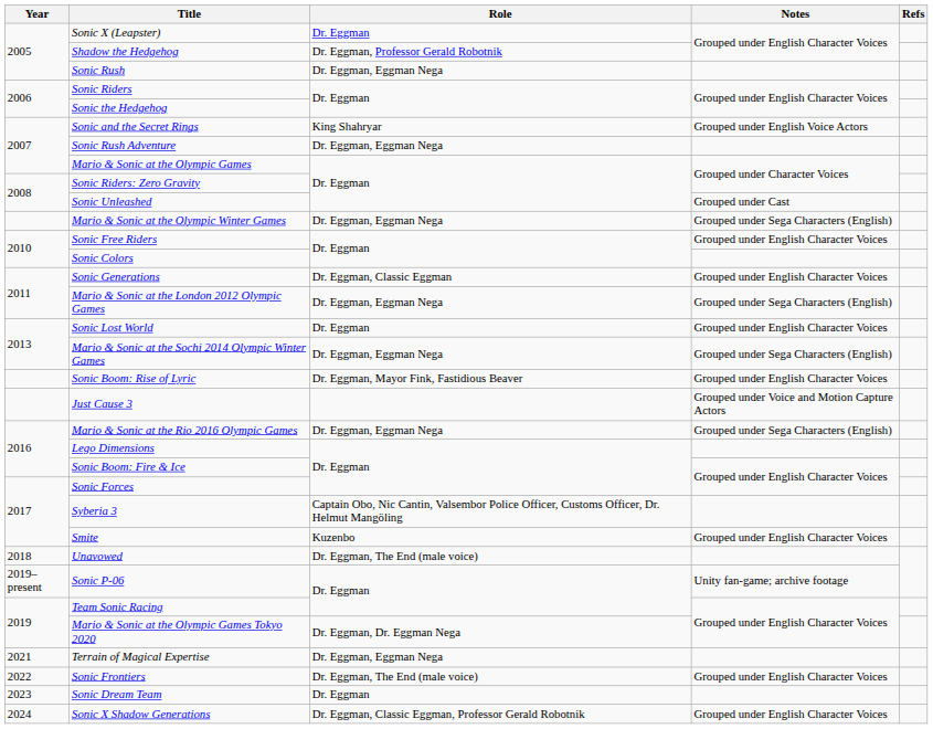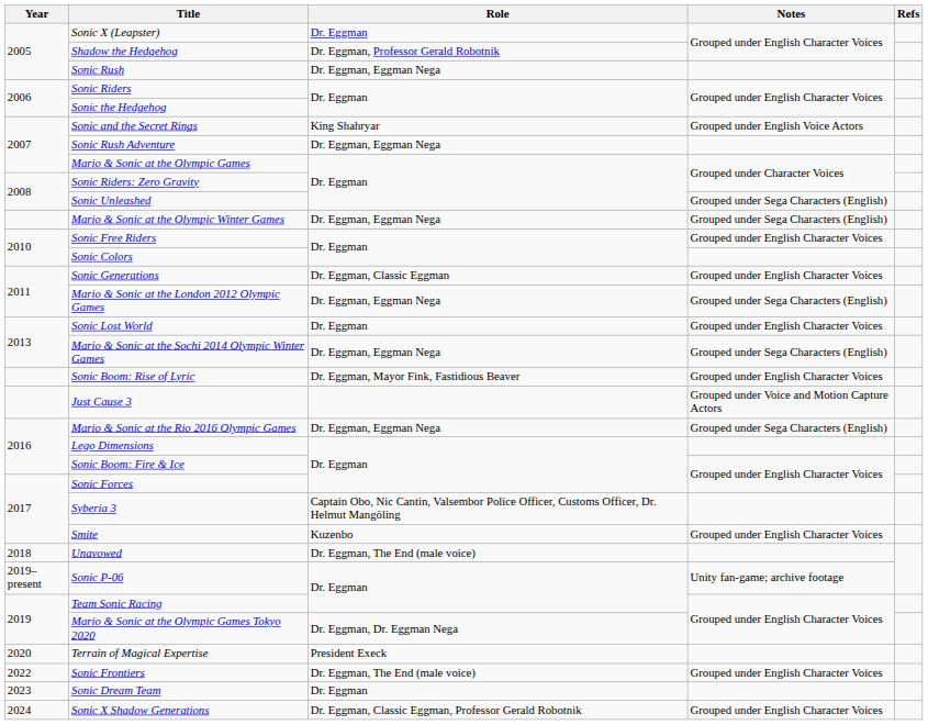Sonic Unleashed | Notes: Grouped under Cast -> Grouped under Sega Characters (English)
Terrain of Magical Expertise | Year: 2021 -> 2020
Terrain of Magical Expertise | Role: Dr. Eggman, Eggman Nega -> President Execk
